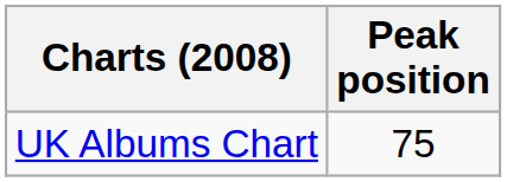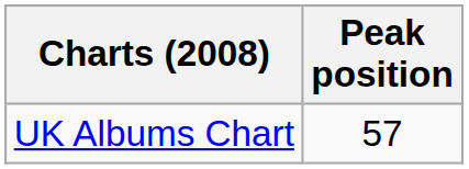UK Albums Chart | Peak position: 75 -> 57
